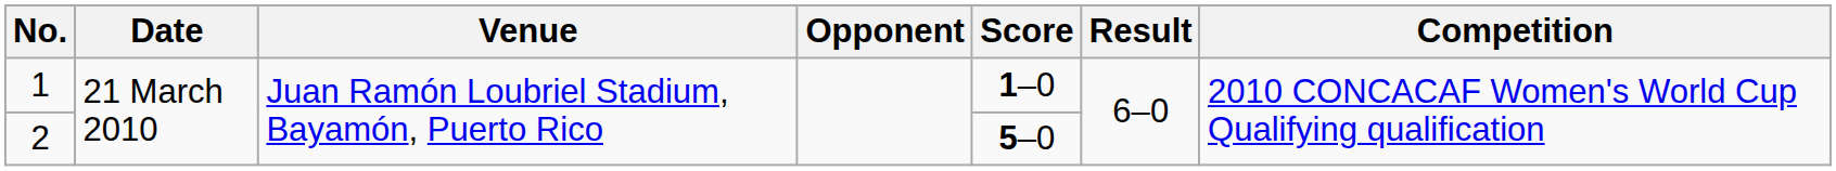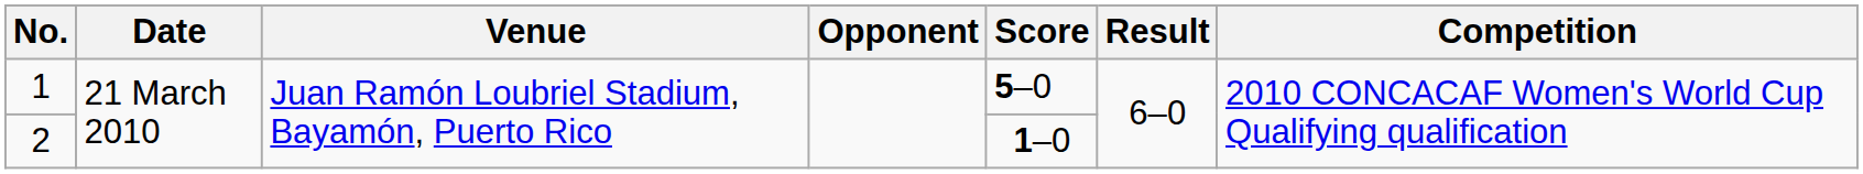1 | Score: 1–0 -> 5–0
2 | Score: 5–0 -> 1–0
